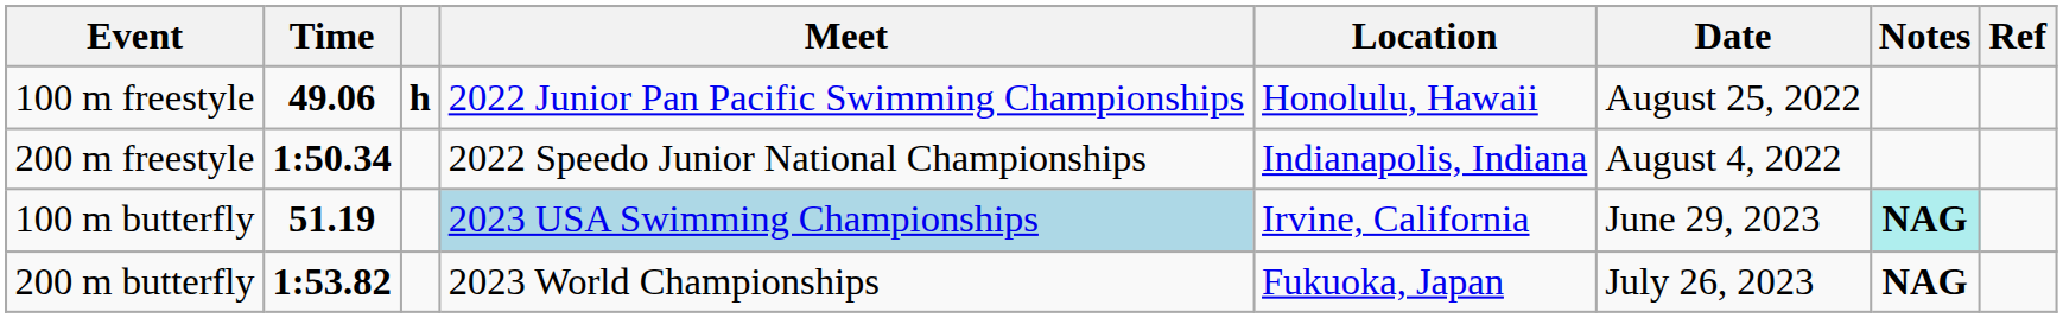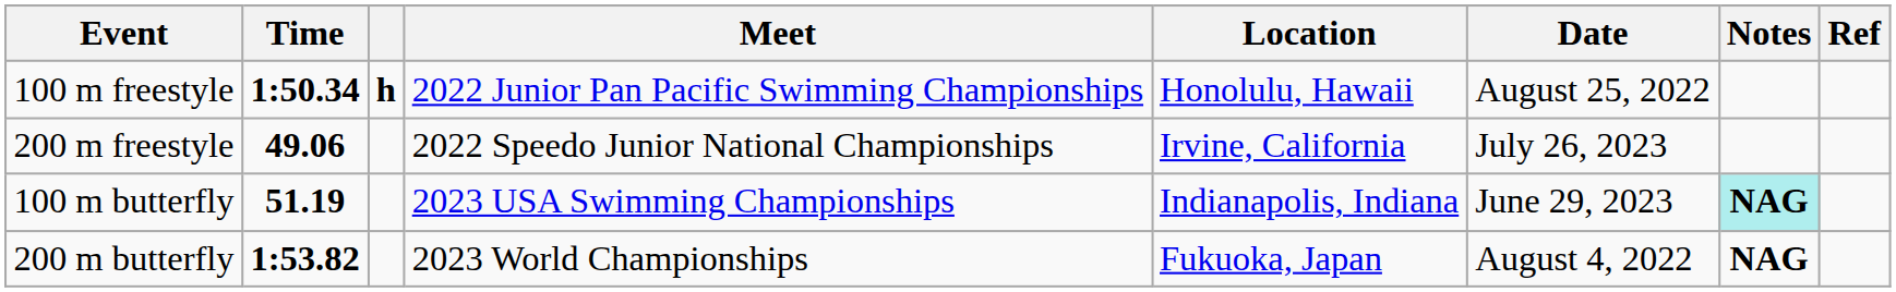100 m freestyle | Time: 49.06 -> 1:50.34
200 m freestyle | Time: 1:50.34 -> 49.06
200 m freestyle | Location: Indianapolis, Indiana -> Irvine, California
200 m freestyle | Date: August 4, 2022 -> July 26, 2023
100 m butterfly | Meet: lightblue background -> no background
100 m butterfly | Location: Irvine, California -> Indianapolis, Indiana
200 m butterfly | Date: July 26, 2023 -> August 4, 2022
